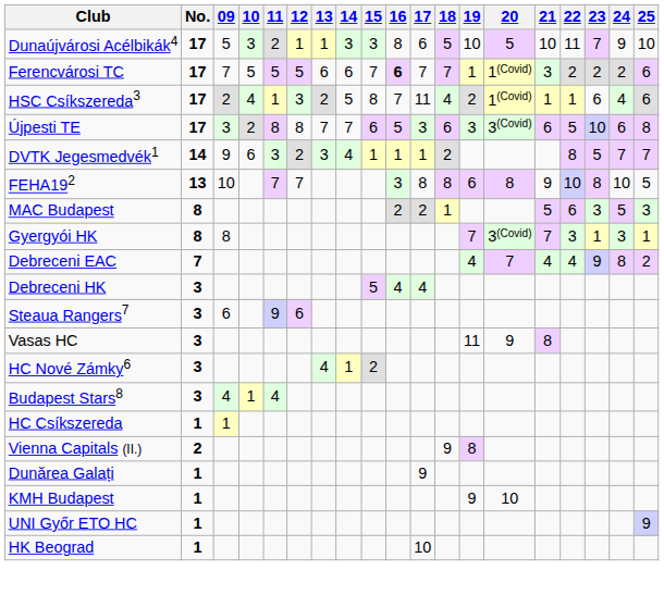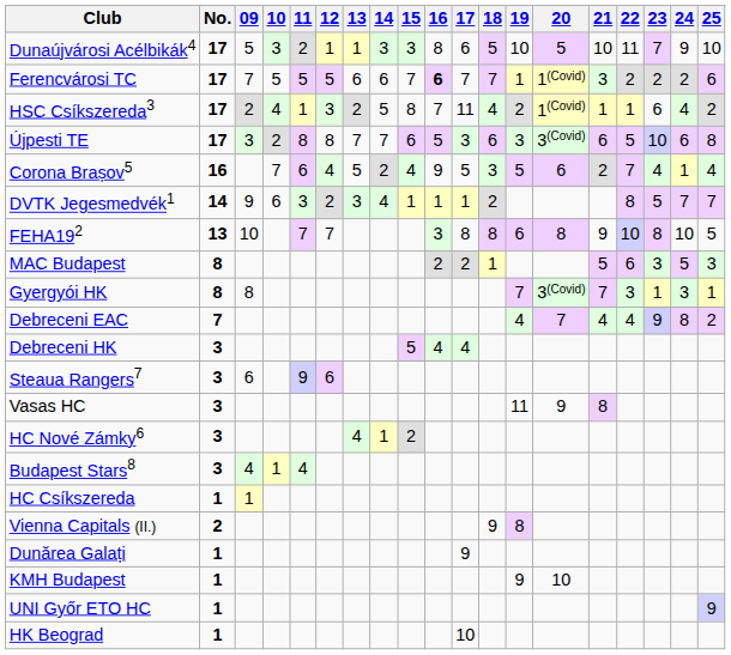HSC Csíkszereda3 | 25: 6 -> 2
+ row: Corona Brașov5 | 16 | 7 | 6 | 4 | 5 | 2 | 4 | 9 | 5 | 3 | 5 | 6 | 2 | 7 | 4 | 1 | 4
